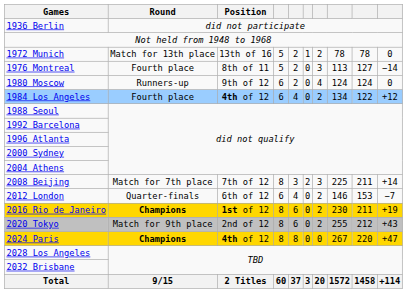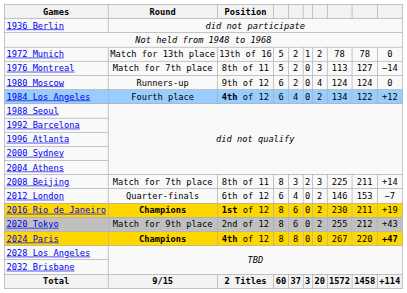1976 Montreal | Round: Fourth place -> Match for 7th place
2008 Beijing | Position: 7th of 12 -> 8th of 11
2024 Paris | column 10: normal -> bold
